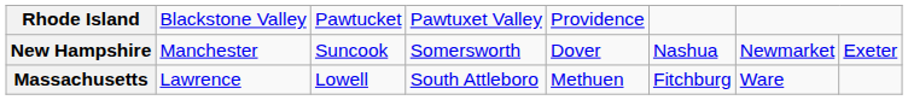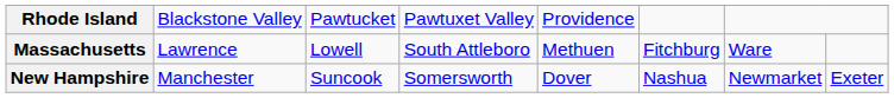rows swapped: Massachusetts <-> New Hampshire
